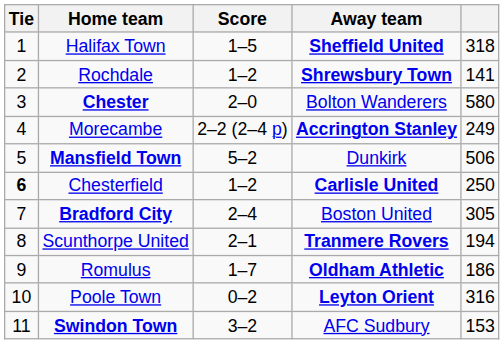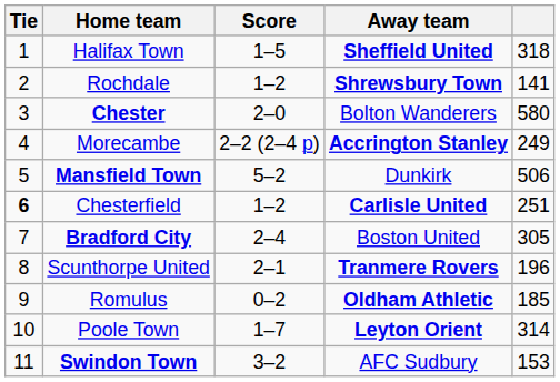Chesterfield | column 5: 250 -> 251
Scunthorpe United | column 5: 194 -> 196
Romulus | Score: 1–7 -> 0–2
Romulus | column 5: 186 -> 185
Poole Town | Score: 0–2 -> 1–7
Poole Town | column 5: 316 -> 314
